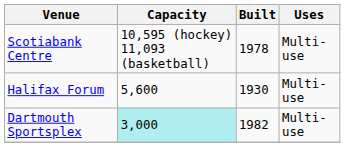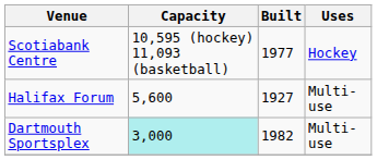Scotiabank Centre | Built: 1978 -> 1977
Scotiabank Centre | Uses: Multi-use -> Hockey
Halifax Forum | Built: 1930 -> 1927
